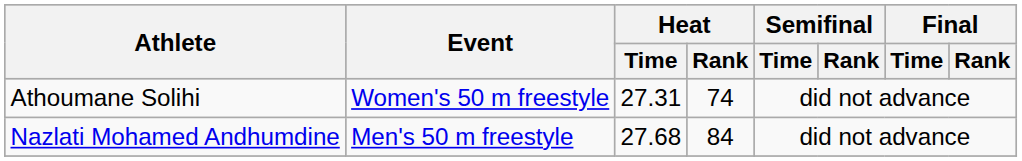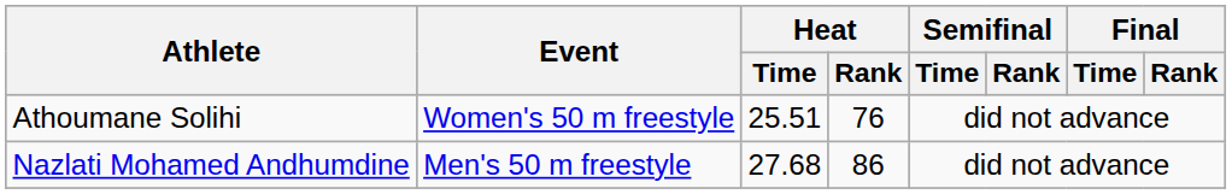Athoumane Solihi | Heat / Time: 27.31 -> 25.51
Athoumane Solihi | Heat / Rank: 74 -> 76
Nazlati Mohamed Andhumdine | Heat / Rank: 84 -> 86
